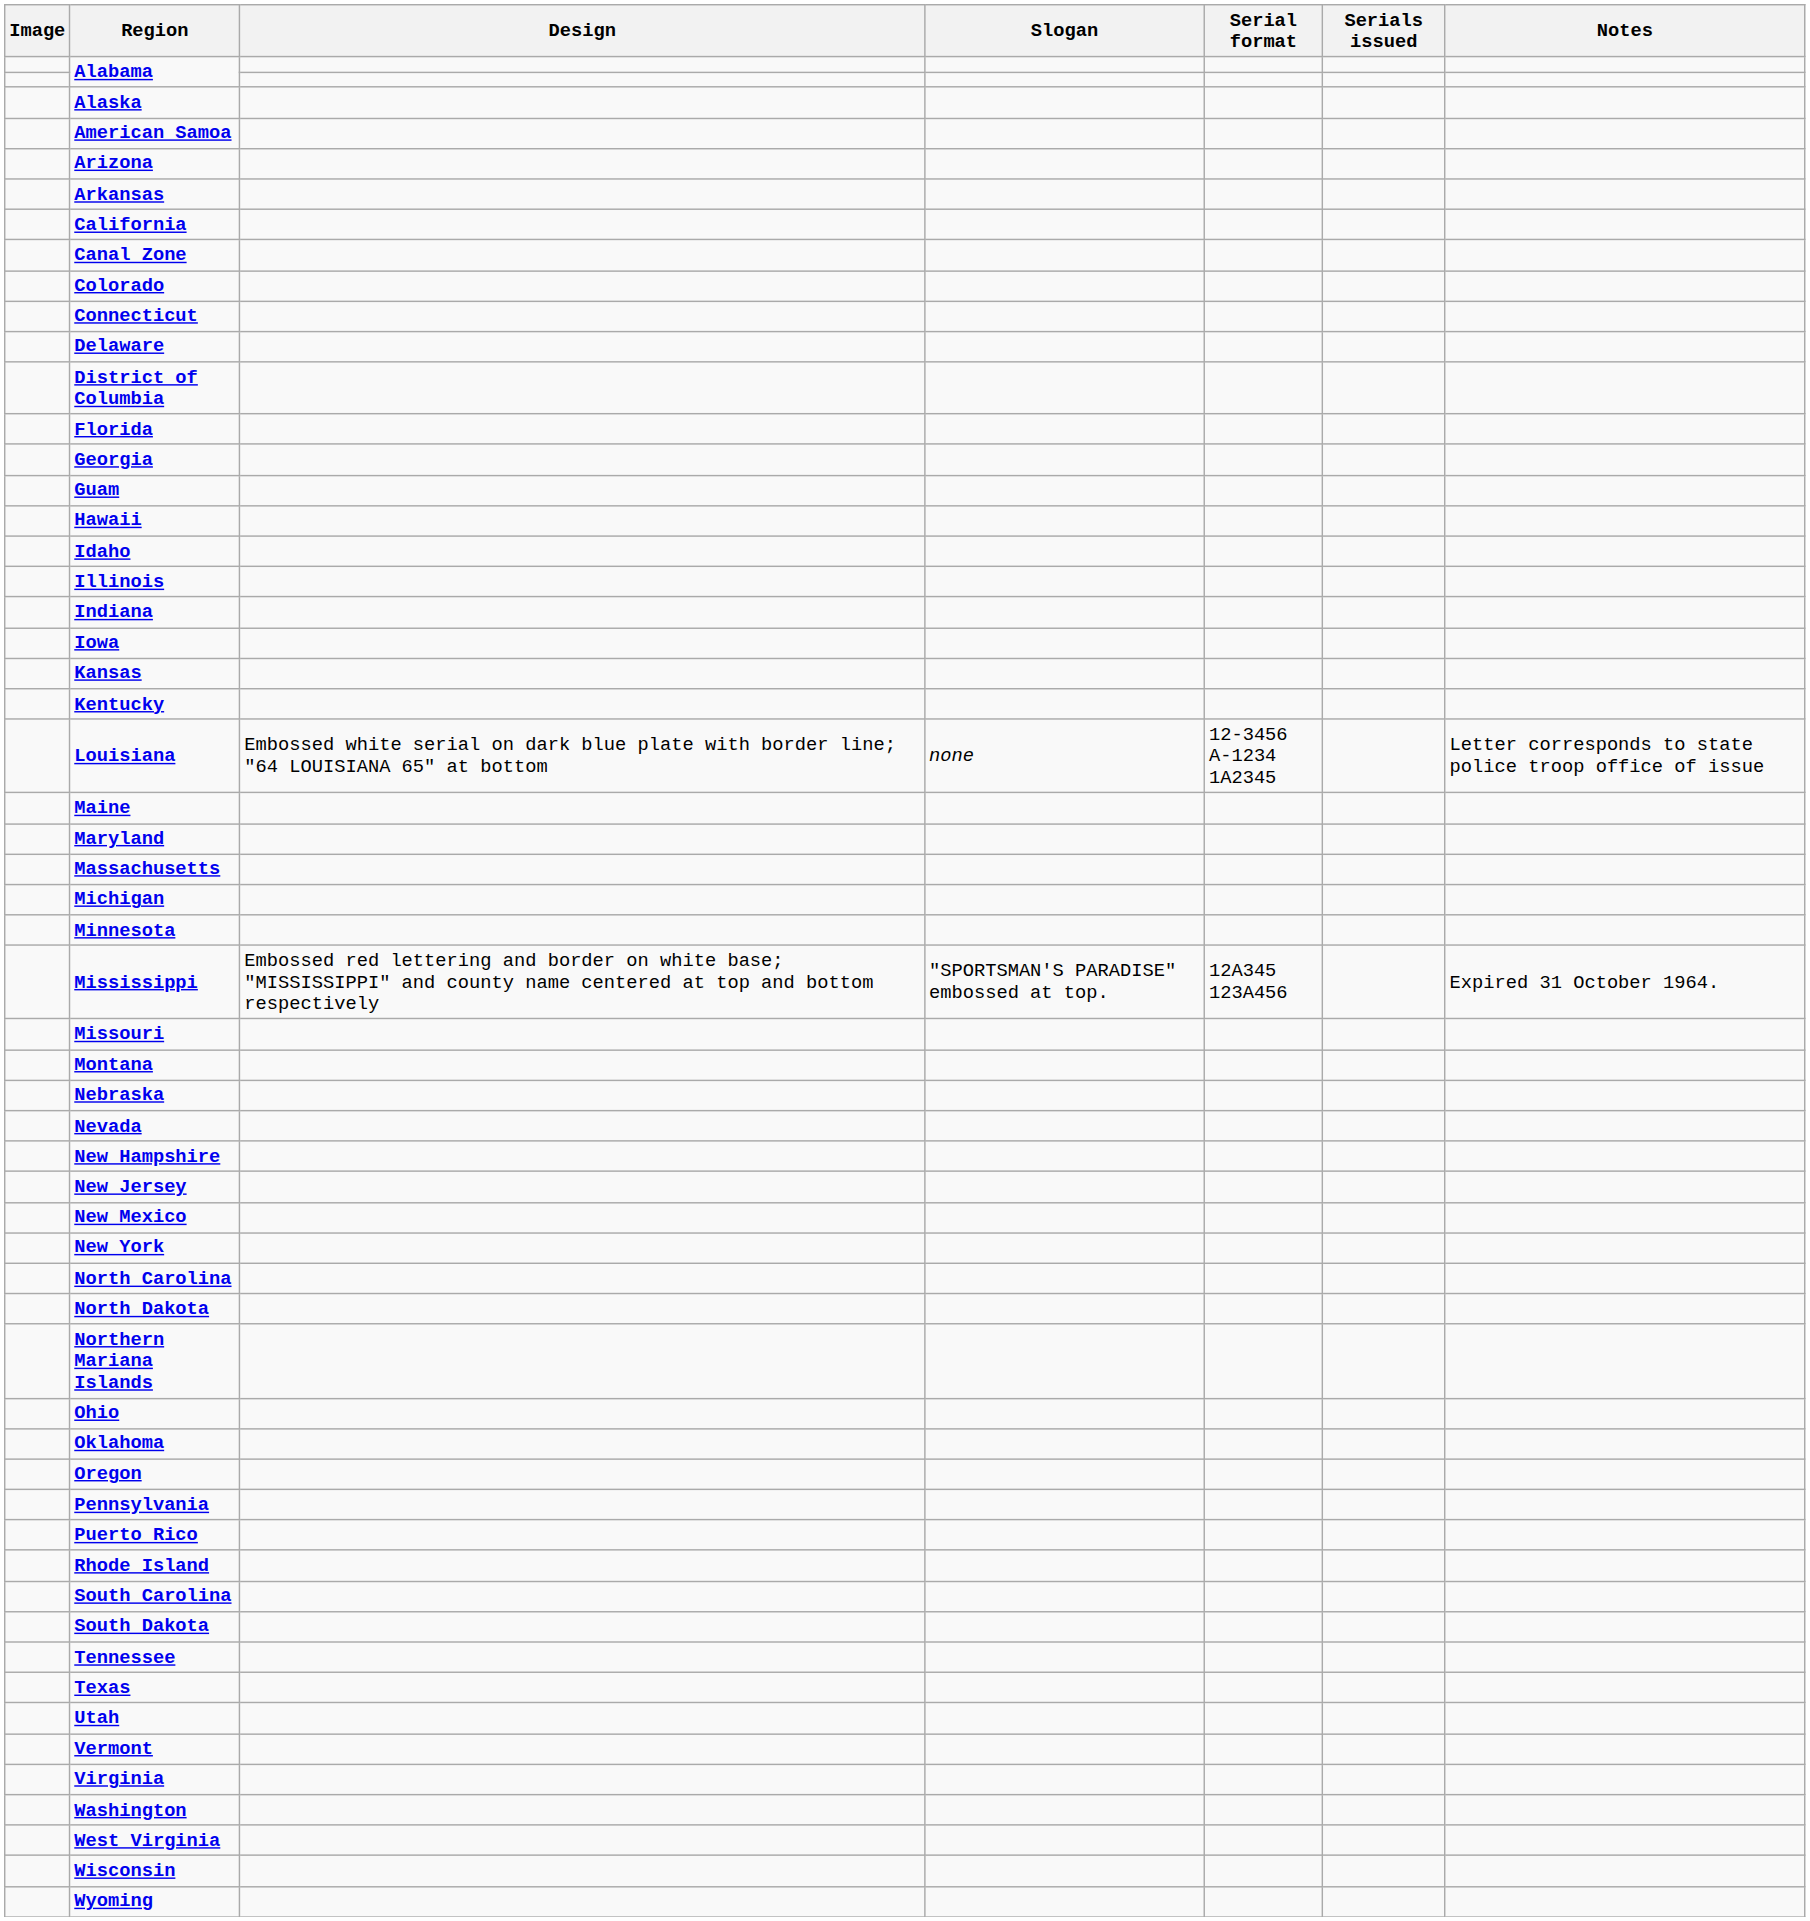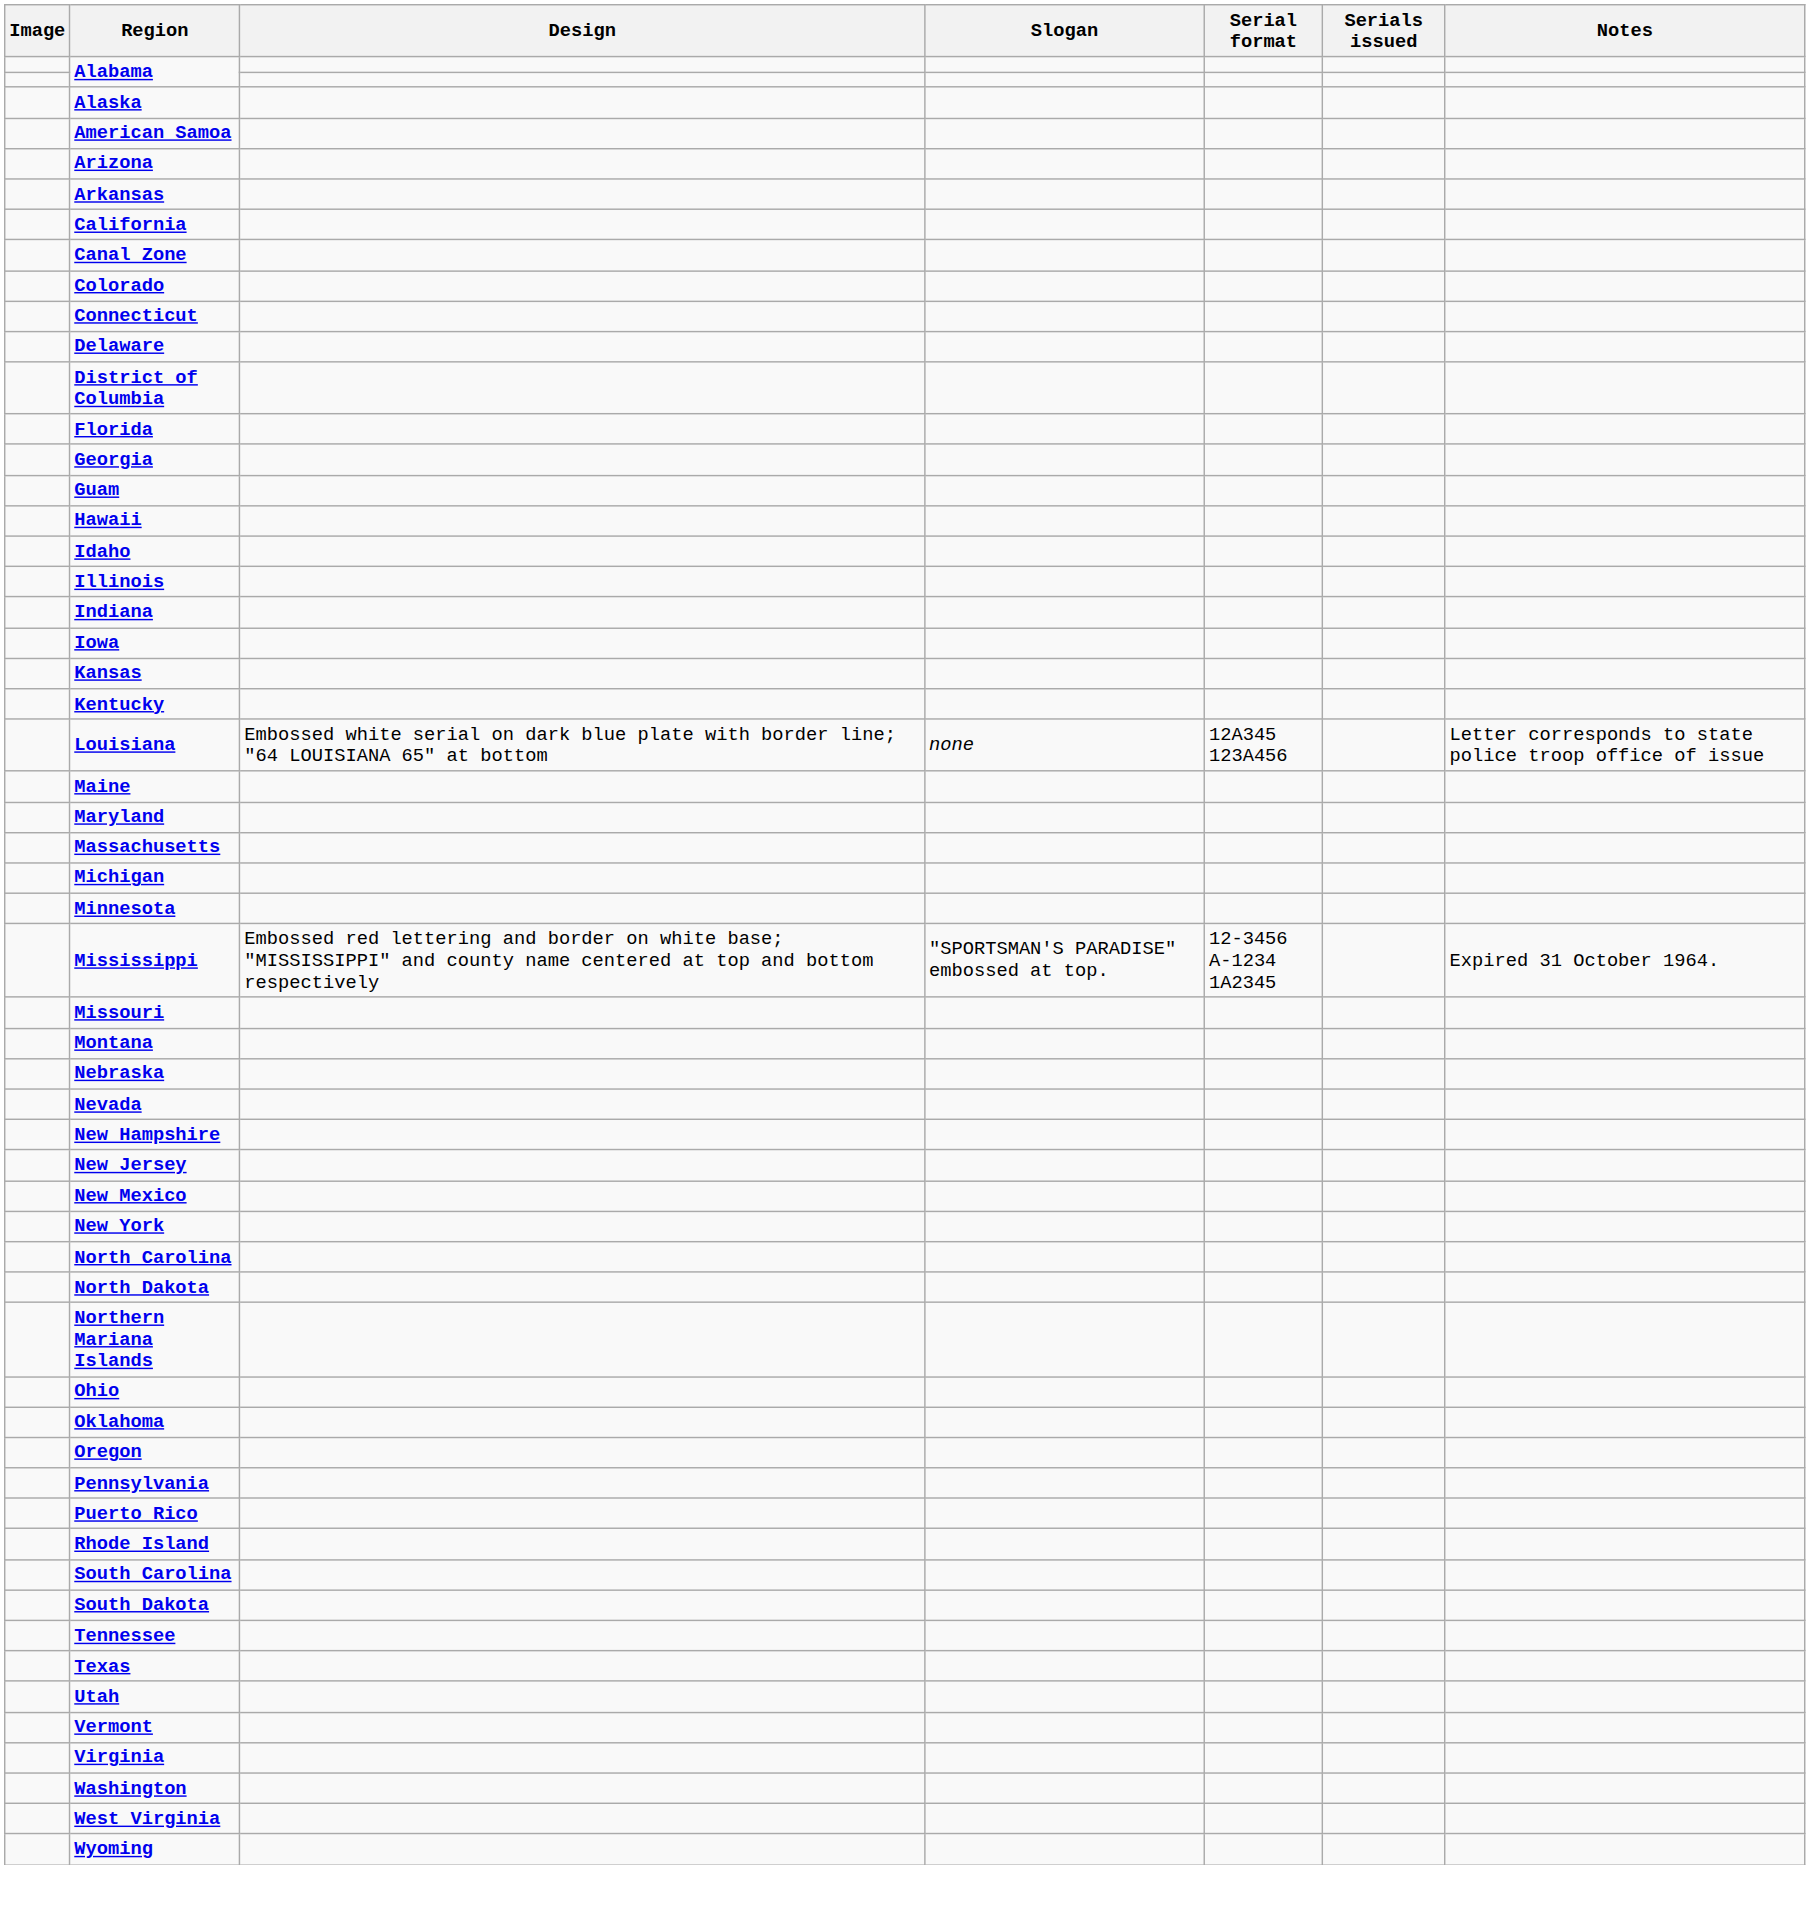Louisiana | Serial format: 12-3456 A-1234 1A2345 -> 12A345 123A456
Mississippi | Serial format: 12A345 123A456 -> 12-3456 A-1234 1A2345
- row: Wisconsin
